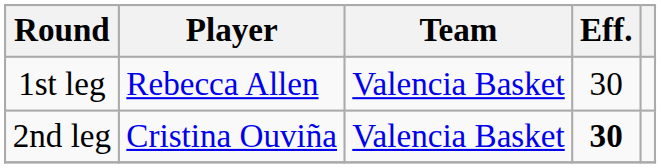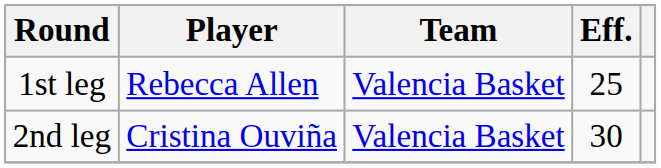1st leg | Eff.: 30 -> 25
2nd leg | Eff.: bold -> normal
